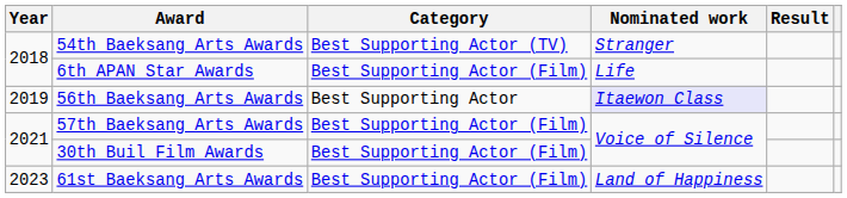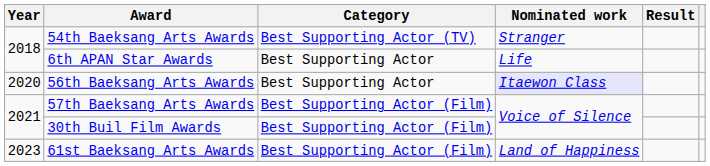6th APAN Star Awards | Category: Best Supporting Actor (Film) -> Best Supporting Actor
56th Baeksang Arts Awards | Year: 2019 -> 2020
